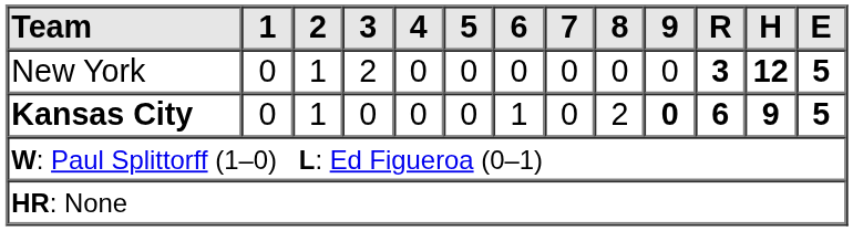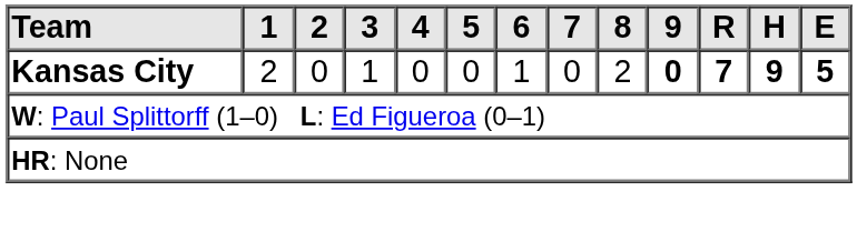- row: New York | 0 | 1 | 2 | 0 | 0 | 0 | 0 | 0 | 0 | 3 | 12 | 5
Kansas City | 1: 0 -> 2
Kansas City | 2: 1 -> 0
Kansas City | 3: 0 -> 1
Kansas City | R: 6 -> 7
